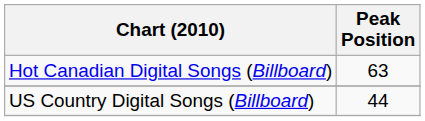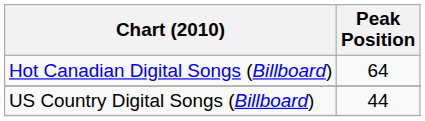Hot Canadian Digital Songs (Billboard) | Peak Position: 63 -> 64
